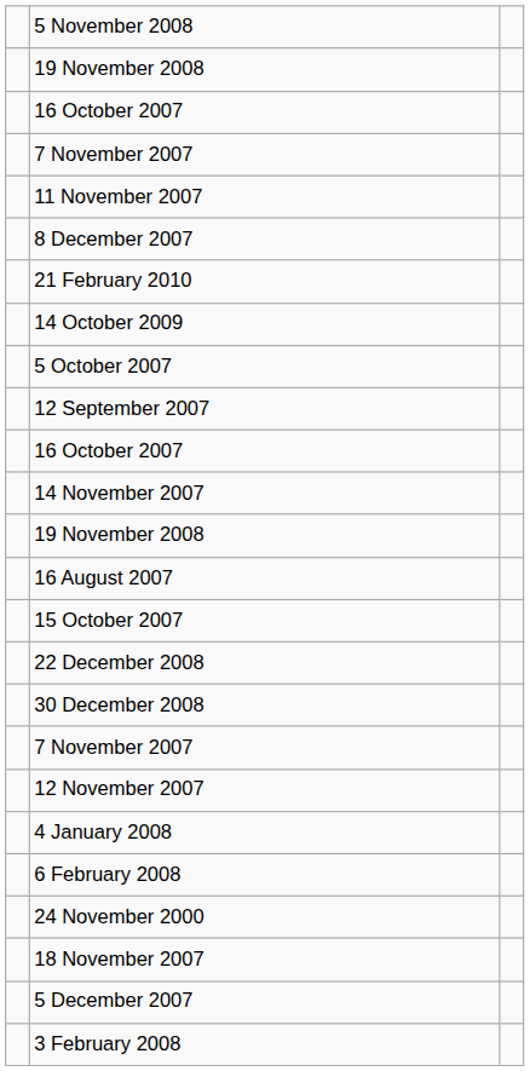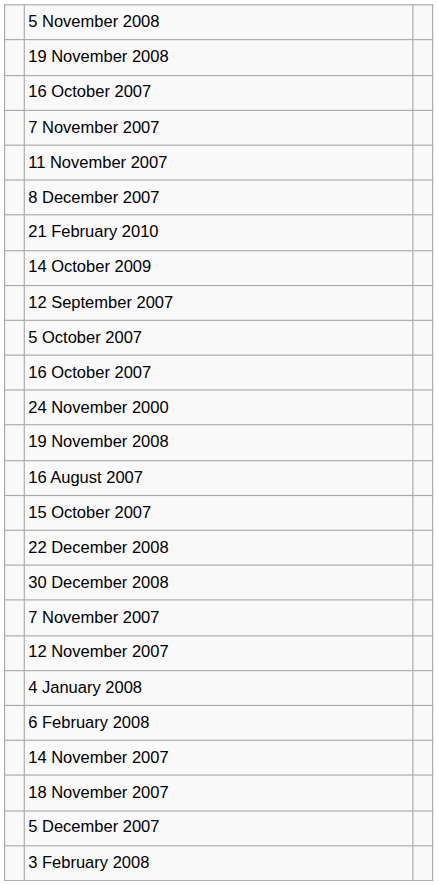rows swapped: 12 September 2007 <-> 5 October 2007
rows swapped: 14 November 2007 <-> 24 November 2000
